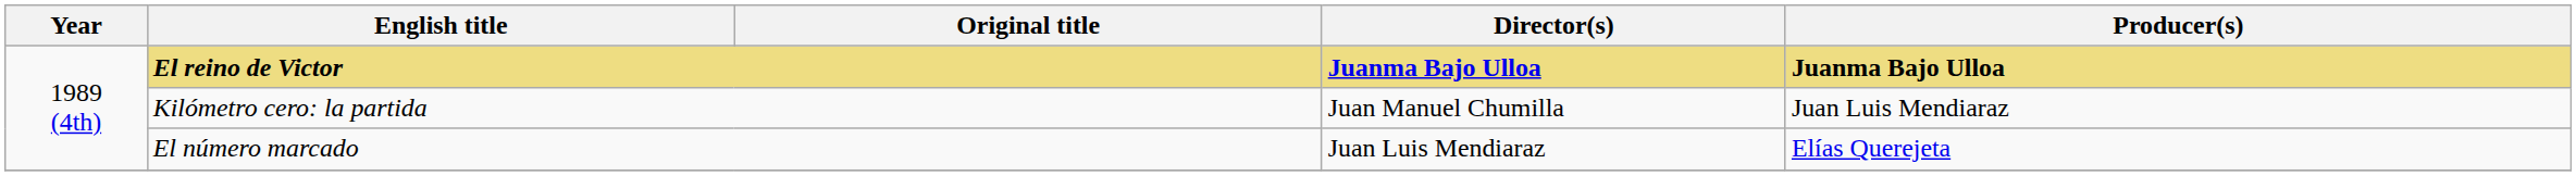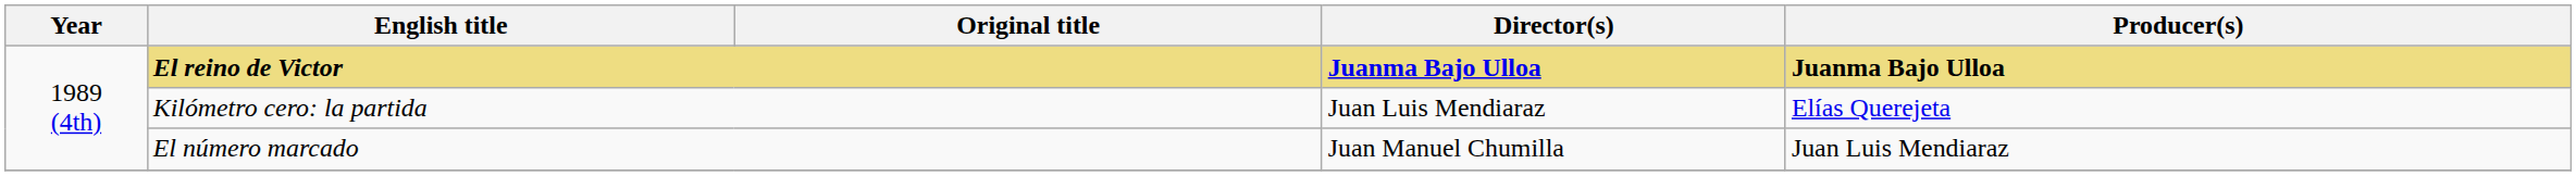Kilómetro cero: la partida | Director(s): Juan Manuel Chumilla -> Juan Luis Mendiaraz
Kilómetro cero: la partida | Producer(s): Juan Luis Mendiaraz -> Elías Querejeta
El número marcado | Director(s): Juan Luis Mendiaraz -> Juan Manuel Chumilla
El número marcado | Producer(s): Elías Querejeta -> Juan Luis Mendiaraz
